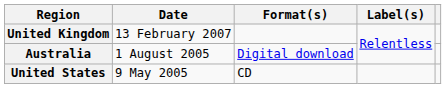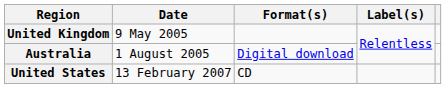United Kingdom | Date: 13 February 2007 -> 9 May 2005
United States | Date: 9 May 2005 -> 13 February 2007
